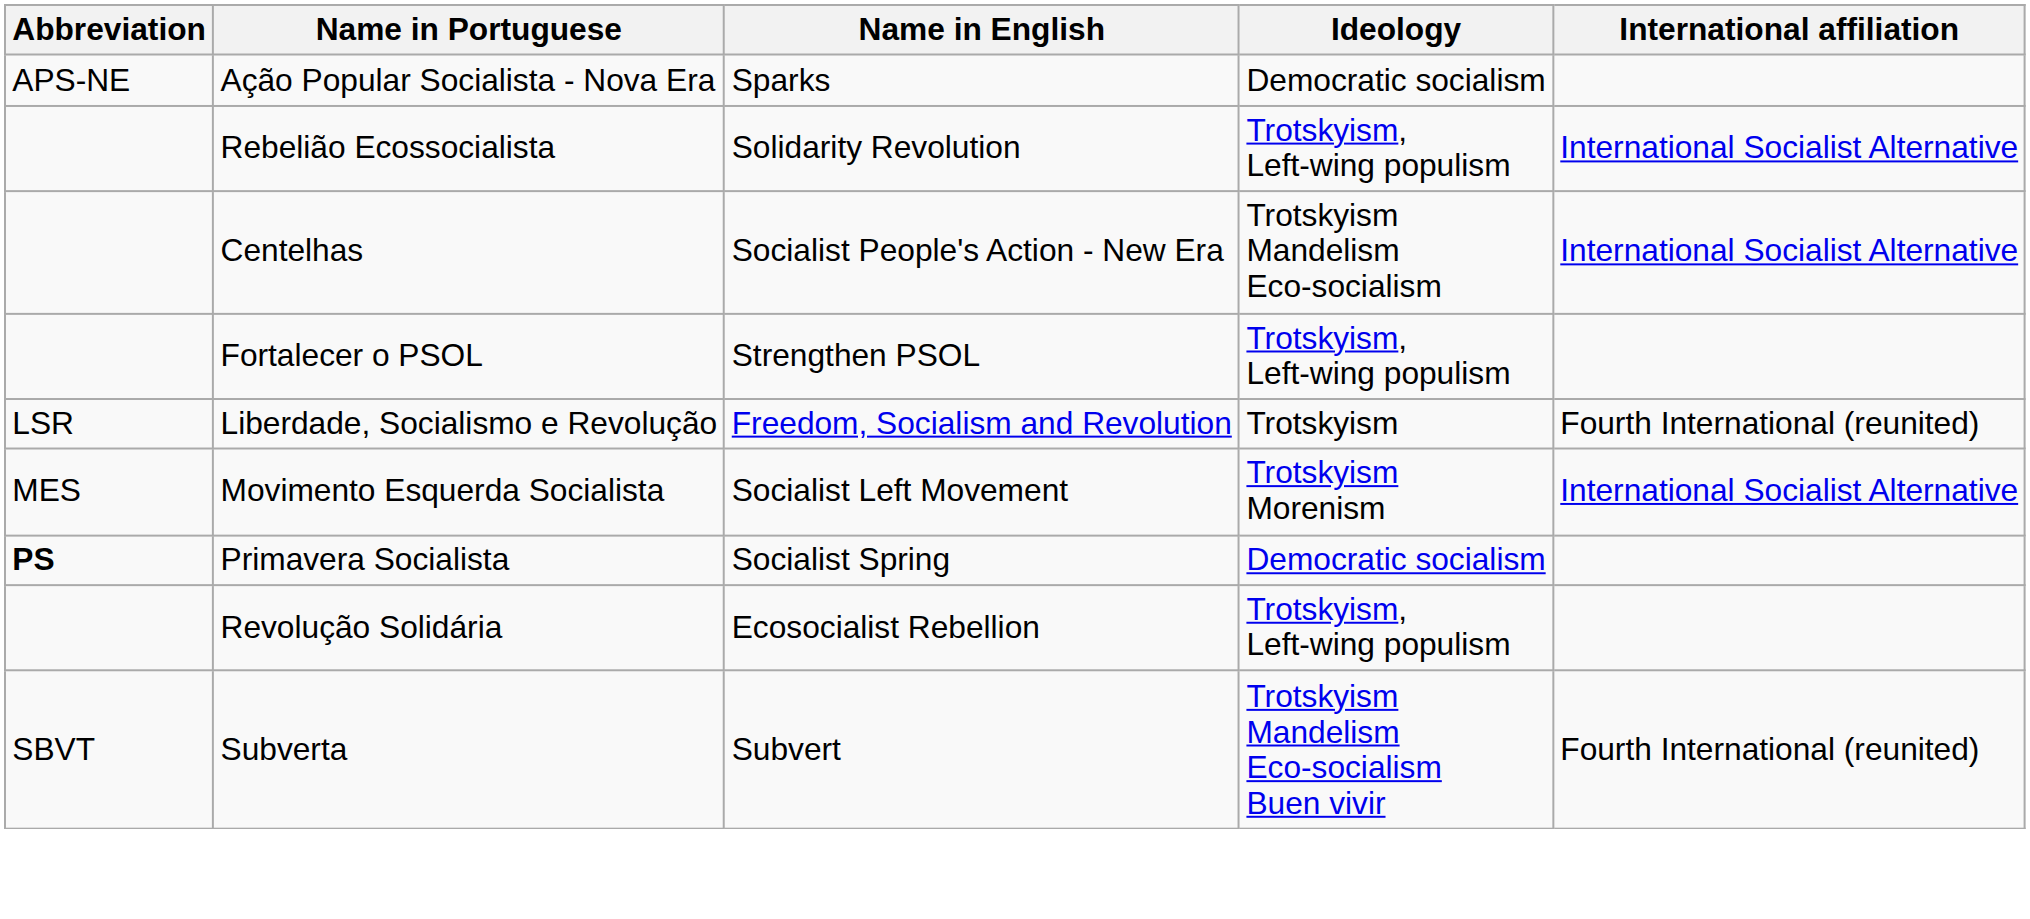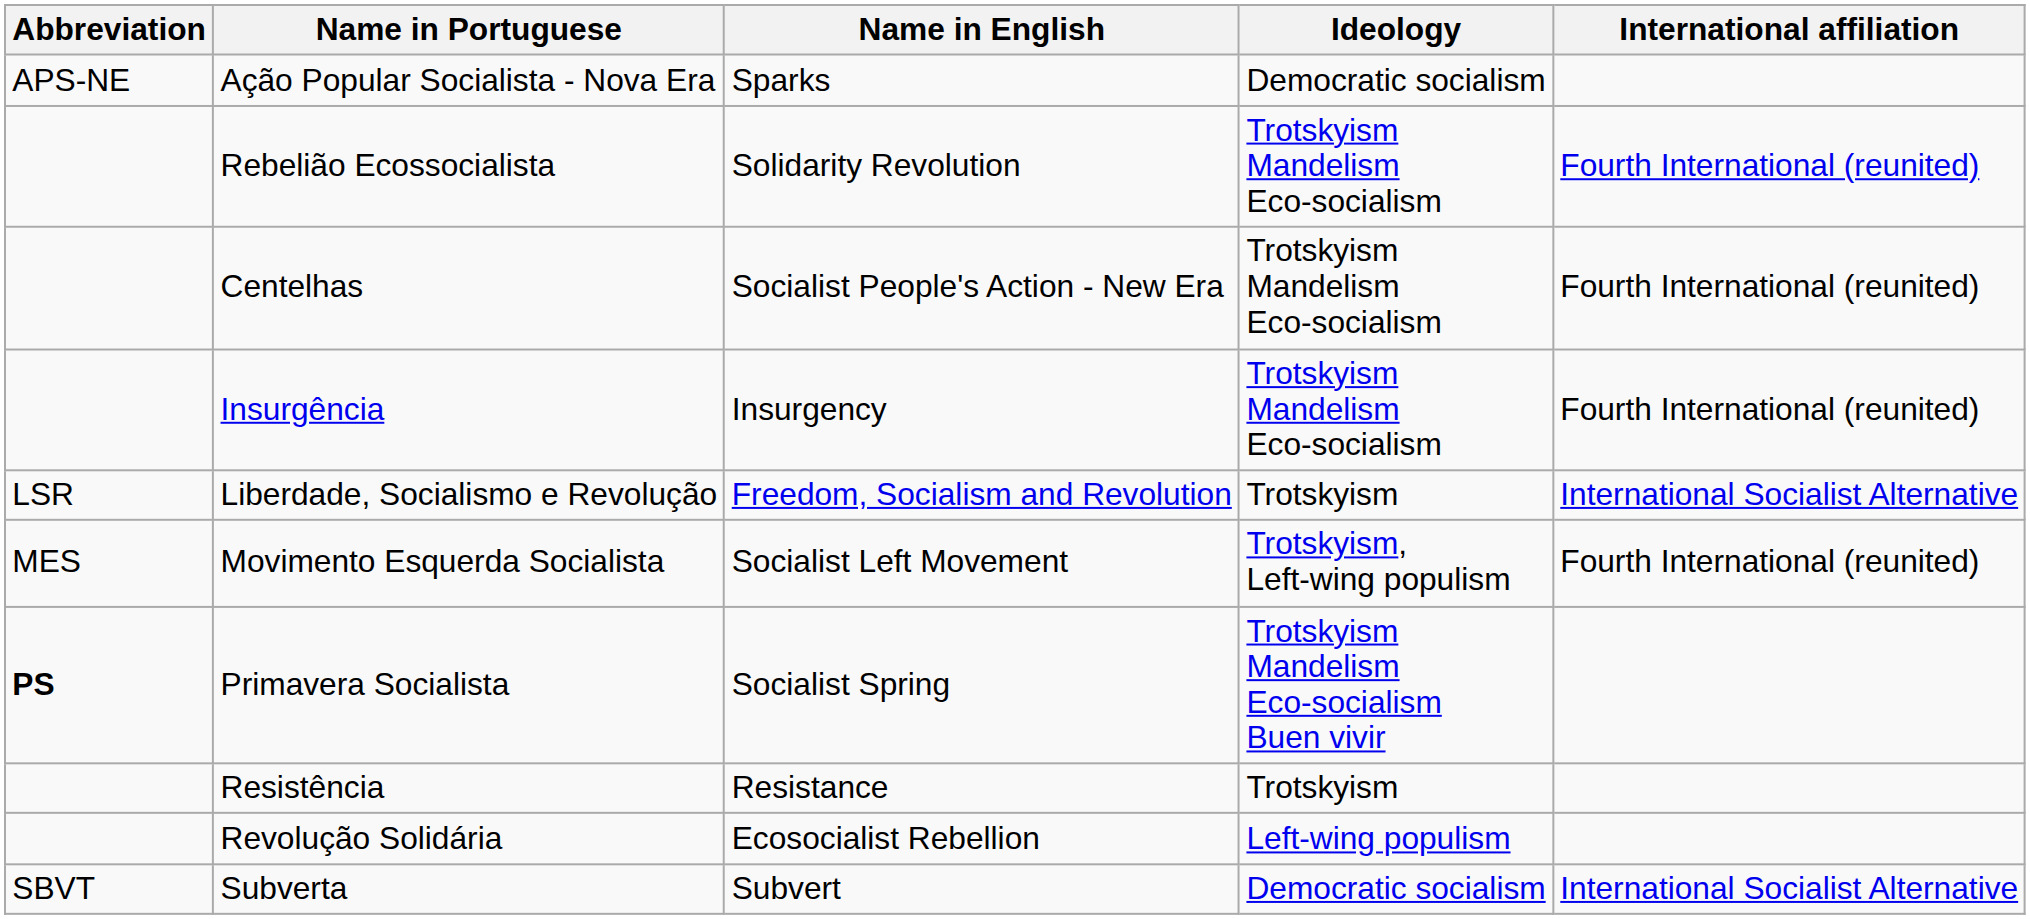Rebelião Ecossocialista | Ideology: Trotskyism, Left-wing populism -> Trotskyism Mandelism Eco-socialism
Rebelião Ecossocialista | International affiliation: International Socialist Alternative -> Fourth International (reunited)
Centelhas | International affiliation: International Socialist Alternative -> Fourth International (reunited)
- row: Fortalecer o PSOL | Strengthen PSOL | Trotskyism, Left-wing populism
+ row: Insurgência | Insurgency | Trotskyism Mandelism Eco-socialism | Fourth International (reunited)
Liberdade, Socialismo e Revolução | International affiliation: Fourth International (reunited) -> International Socialist Alternative
Movimento Esquerda Socialista | Ideology: Trotskyism Morenism -> Trotskyism, Left-wing populism
Movimento Esquerda Socialista | International affiliation: International Socialist Alternative -> Fourth International (reunited)
Primavera Socialista | Ideology: Democratic socialism -> Trotskyism Mandelism Eco-socialism Buen vivir
+ row: Resistência | Resistance | Trotskyism
Revolução Solidária | Ideology: Trotskyism, Left-wing populism -> Left-wing populism
Subverta | Ideology: Trotskyism Mandelism Eco-socialism Buen vivir -> Democratic socialism
Subverta | International affiliation: Fourth International (reunited) -> International Socialist Alternative
